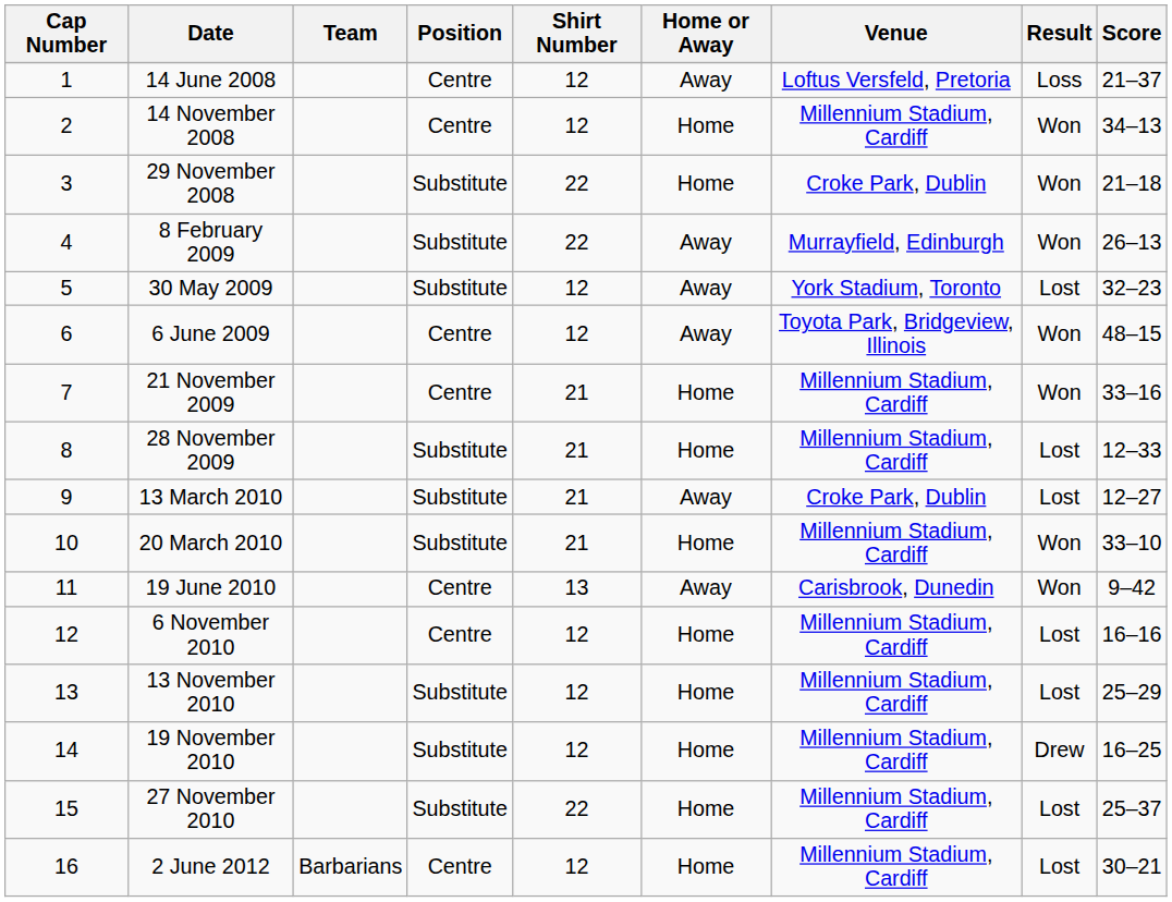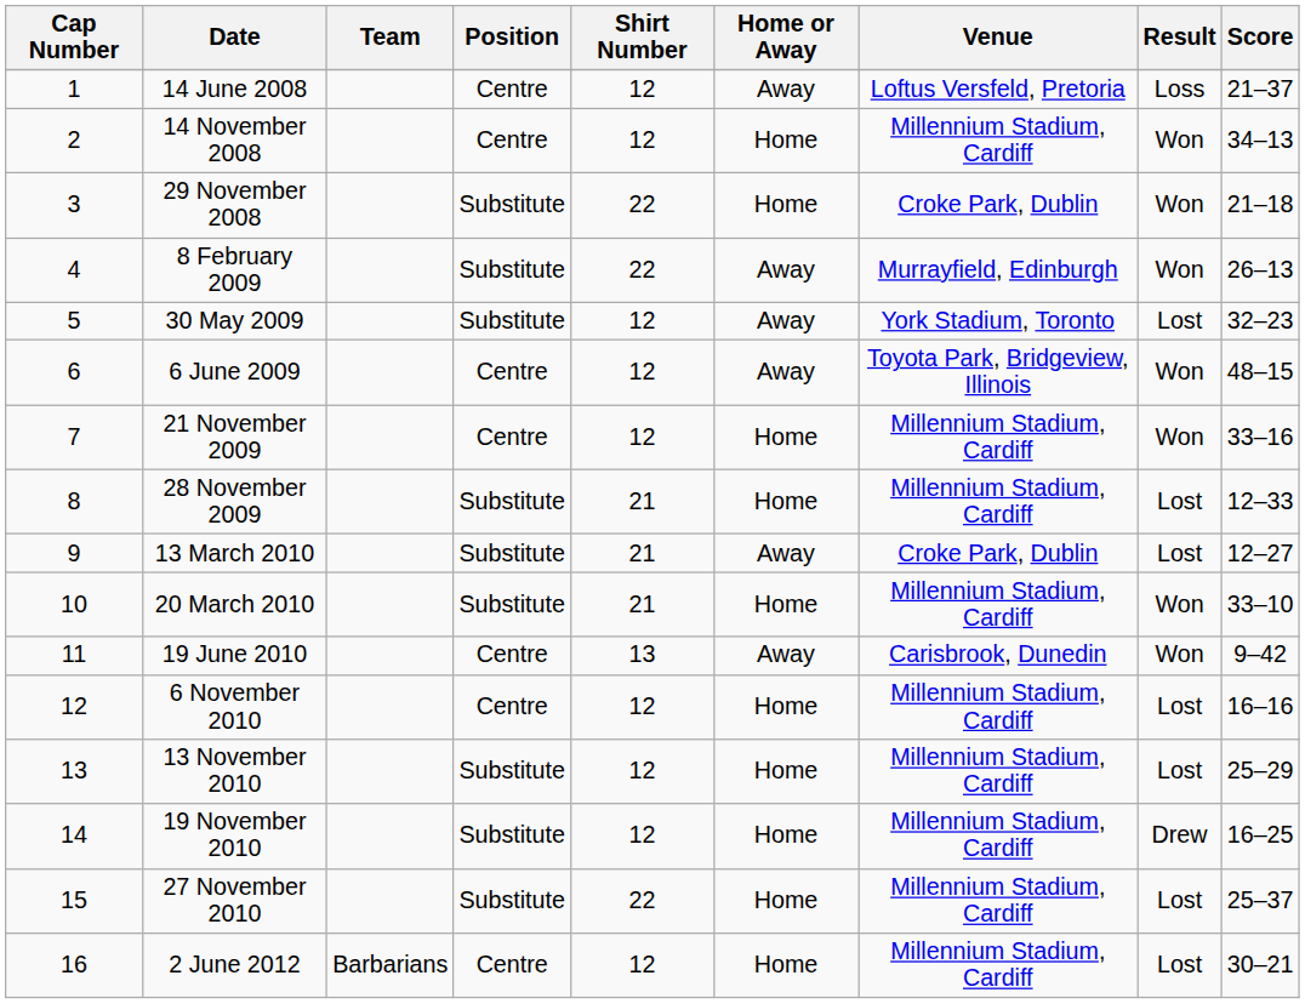21 November 2009 | Shirt Number: 21 -> 12
